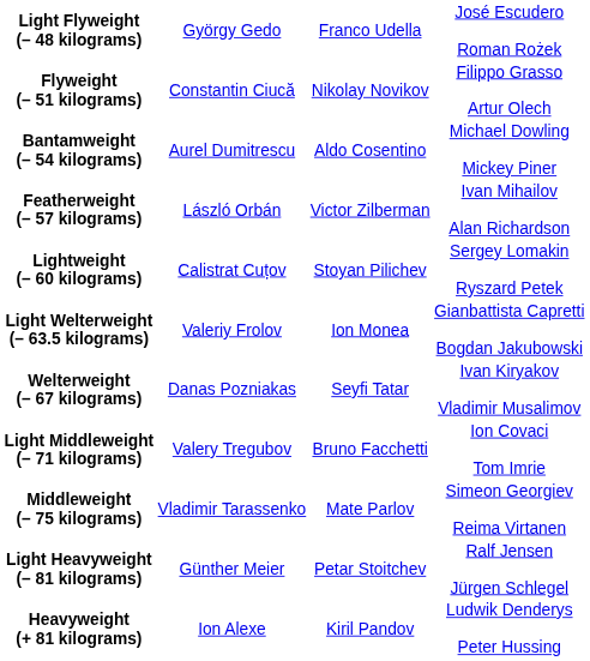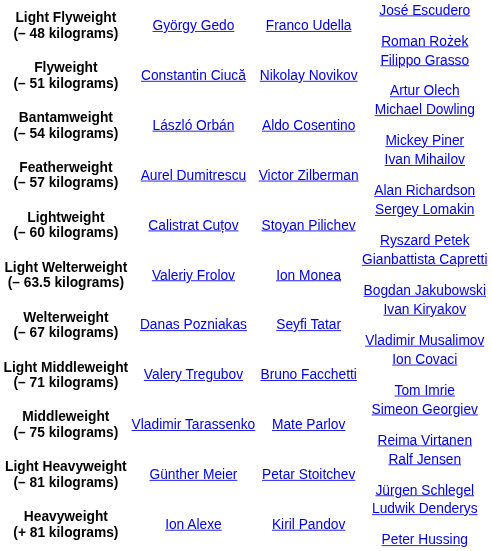Bantamweight (– 54 kilograms) | column 2: Aurel Dumitrescu -> László Orbán
Featherweight (– 57 kilograms) | column 2: László Orbán -> Aurel Dumitrescu
